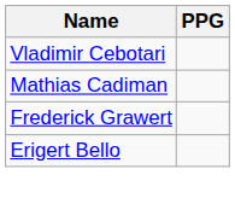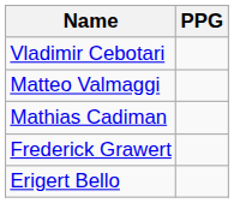+ row: Matteo Valmaggi
